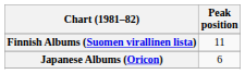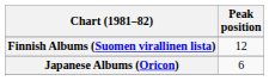Finnish Albums (Suomen virallinen lista) | Peak position: 11 -> 12
